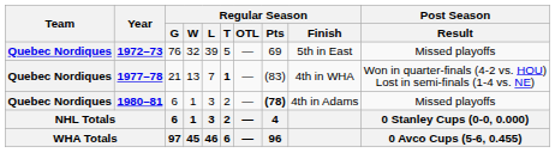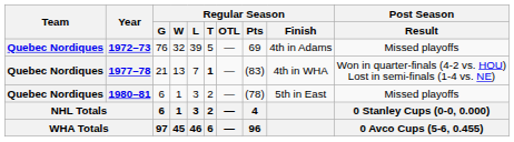1972–73 | Regular Season / Finish: 5th in East -> 4th in Adams
1980–81 | Regular Season / Pts: bold -> normal
1980–81 | Regular Season / Finish: 4th in Adams -> 5th in East
